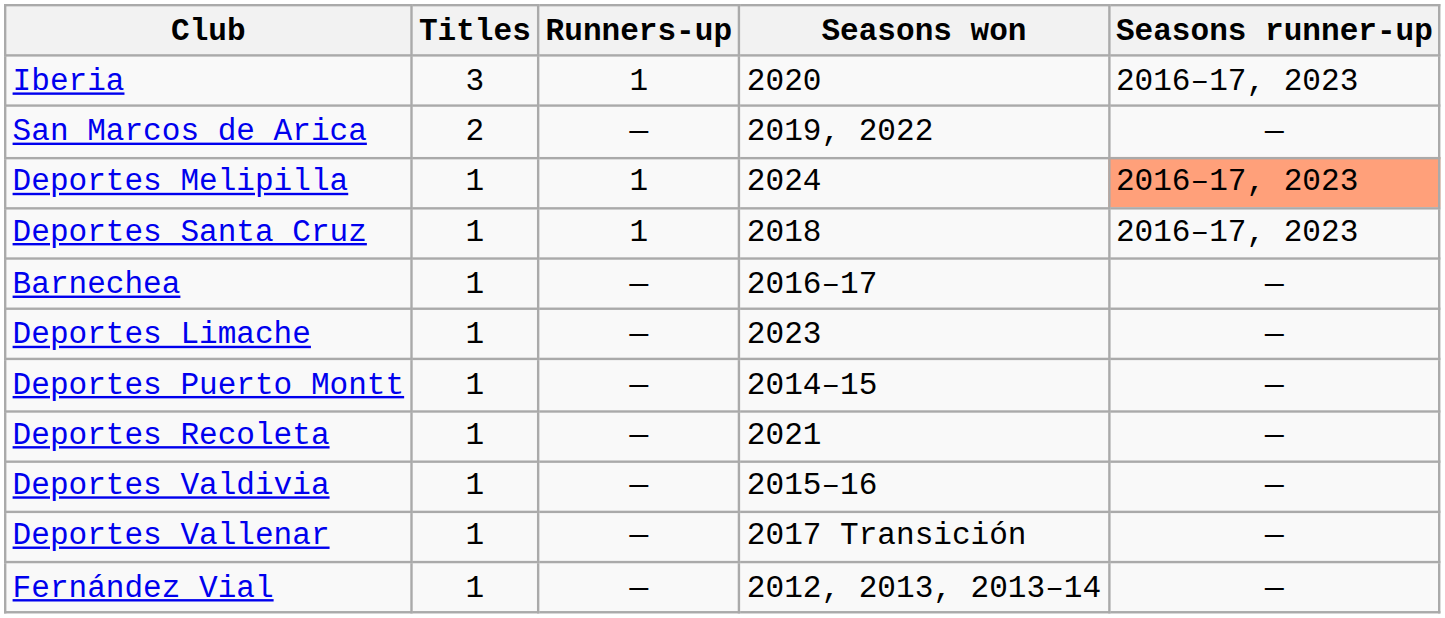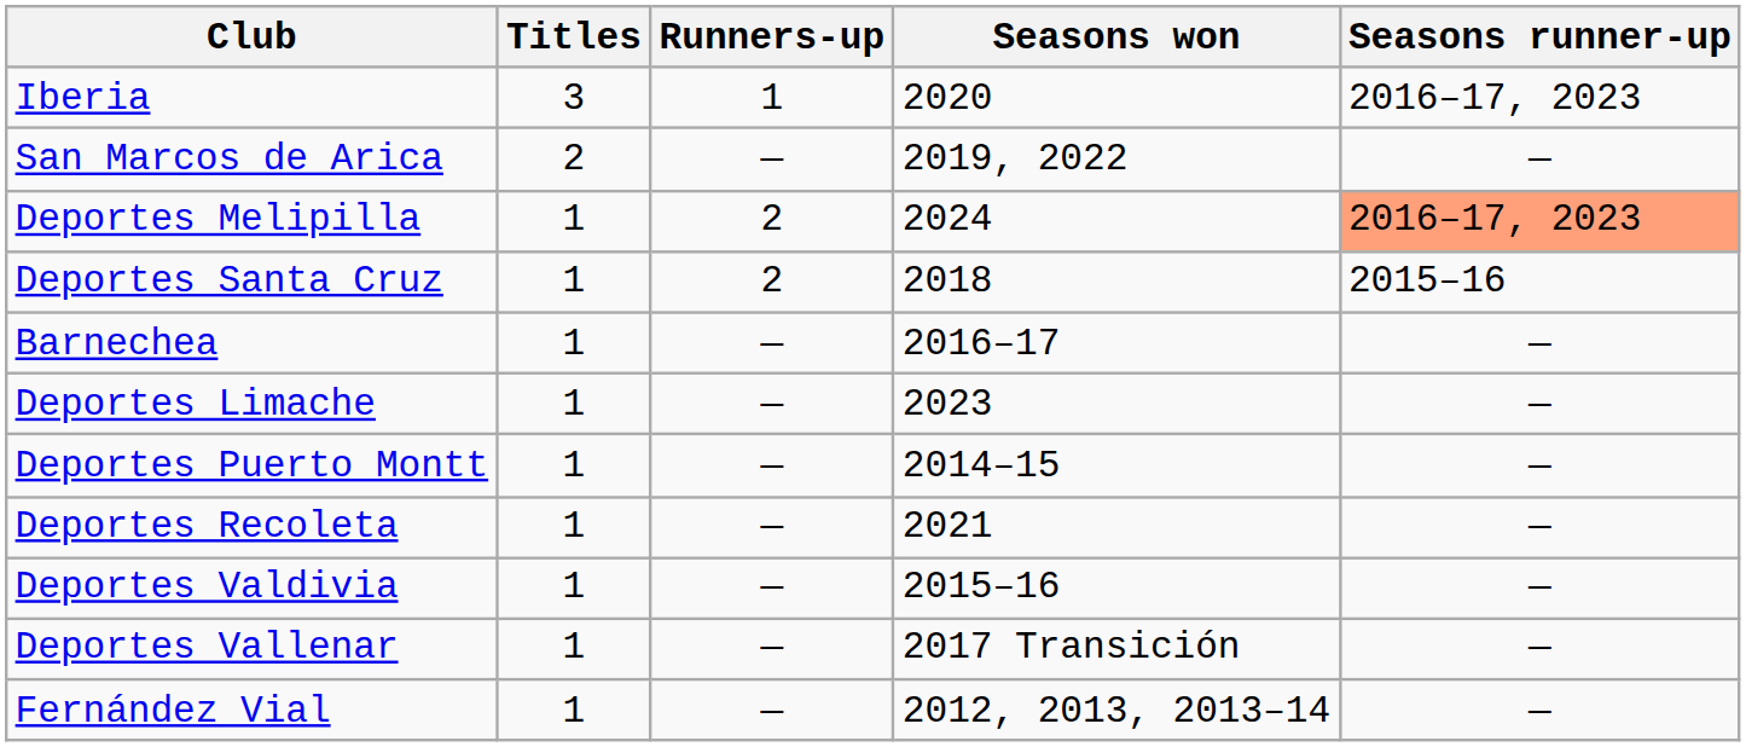Deportes Melipilla | Runners-up: 1 -> 2
Deportes Santa Cruz | Runners-up: 1 -> 2
Deportes Santa Cruz | Seasons runner-up: 2016–17, 2023 -> 2015–16
